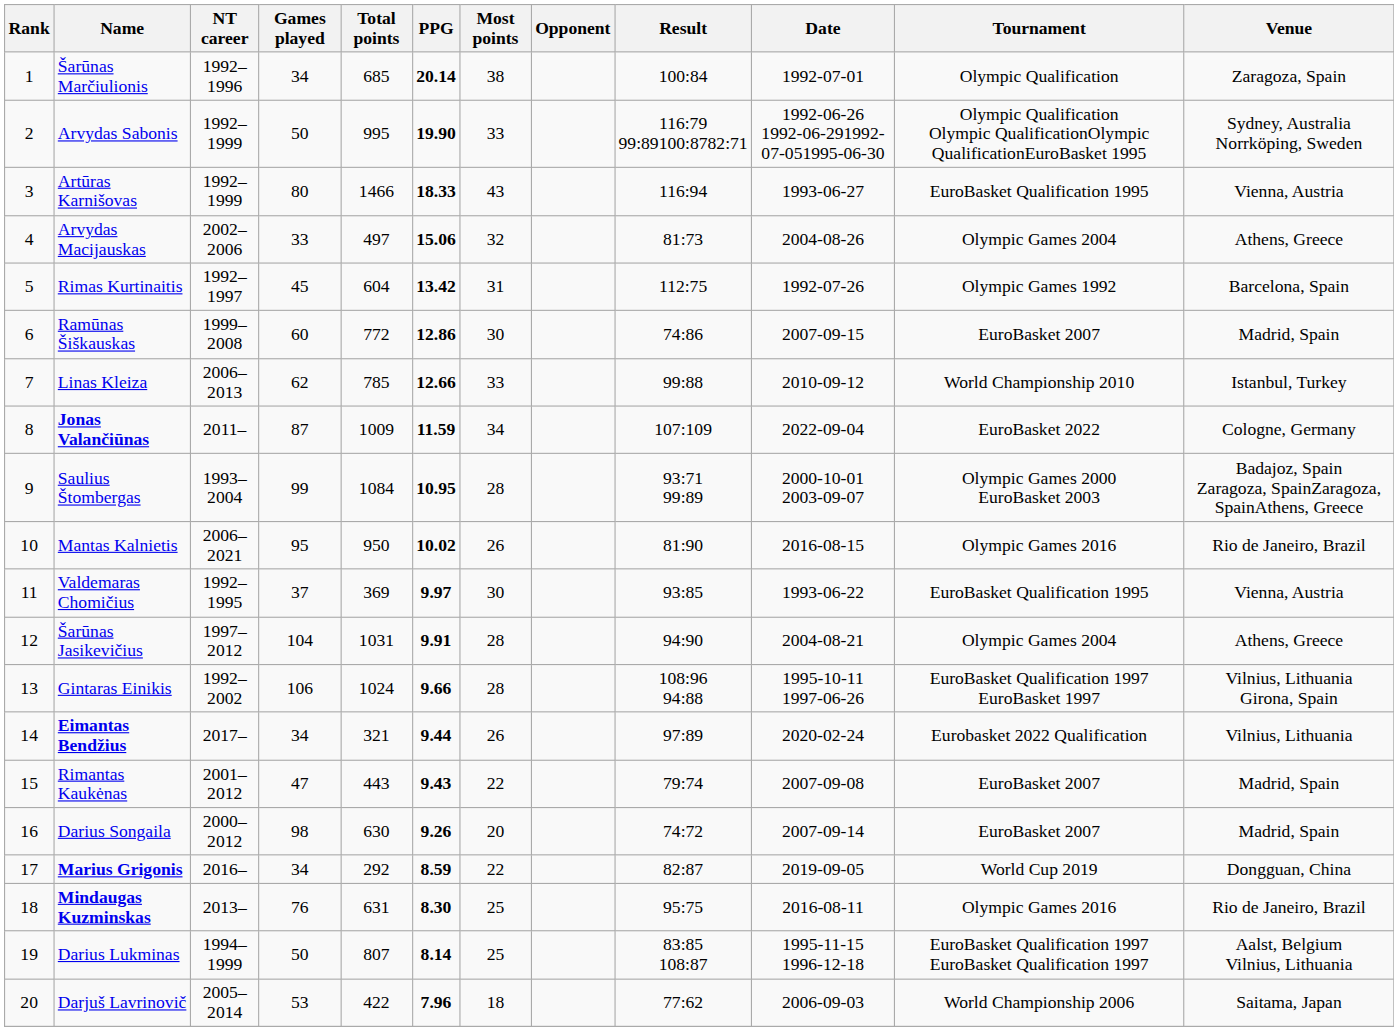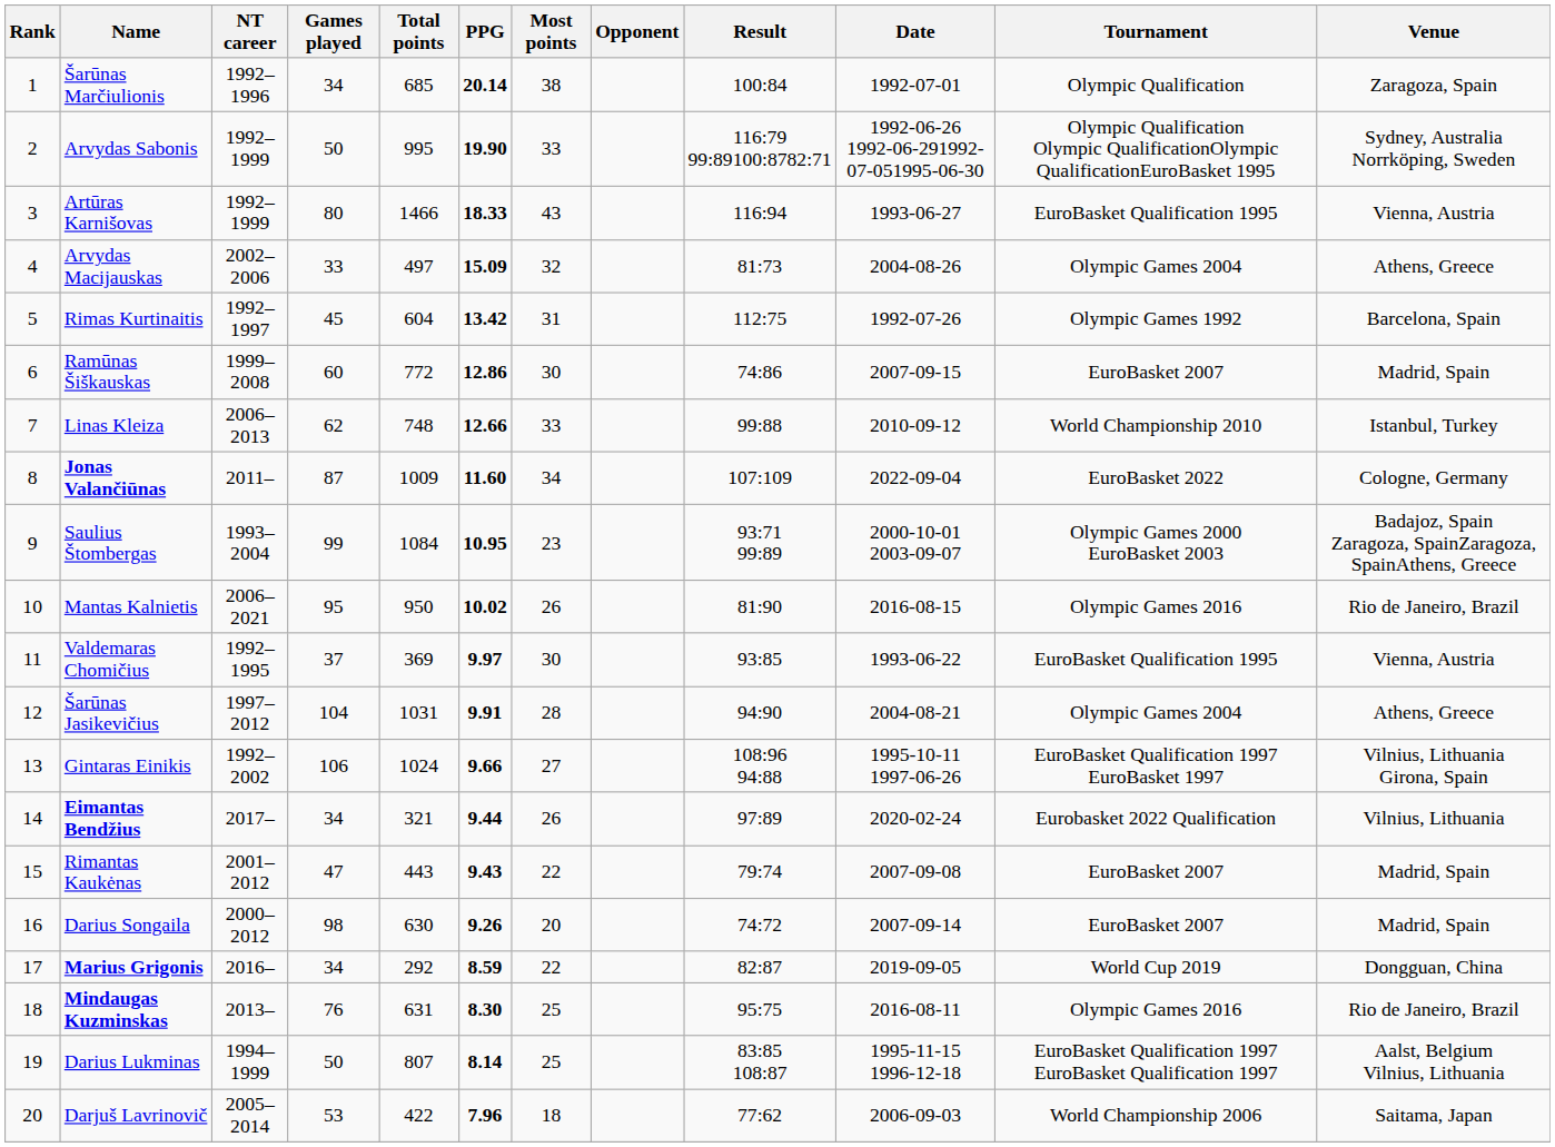Arvydas Macijauskas | PPG: 15.06 -> 15.09
Linas Kleiza | Total points: 785 -> 748
Jonas Valančiūnas | PPG: 11.59 -> 11.60
Saulius Štombergas | Most points: 28 -> 23
Gintaras Einikis | Most points: 28 -> 27
